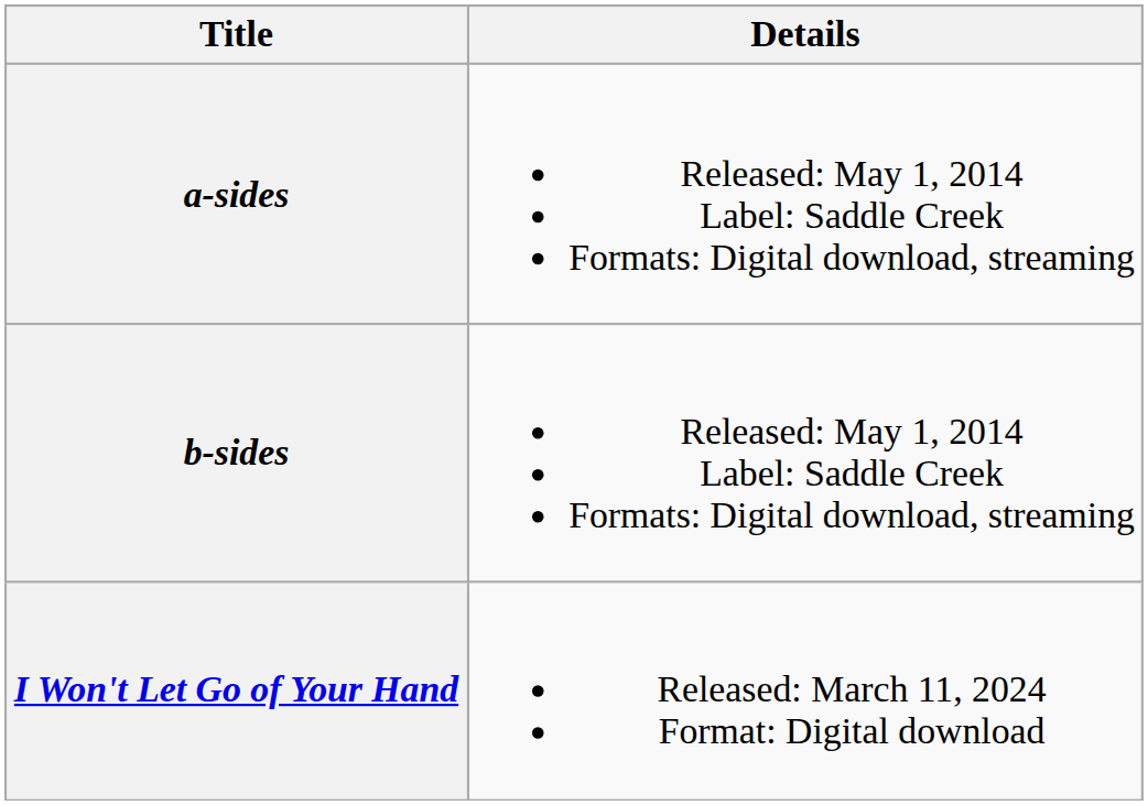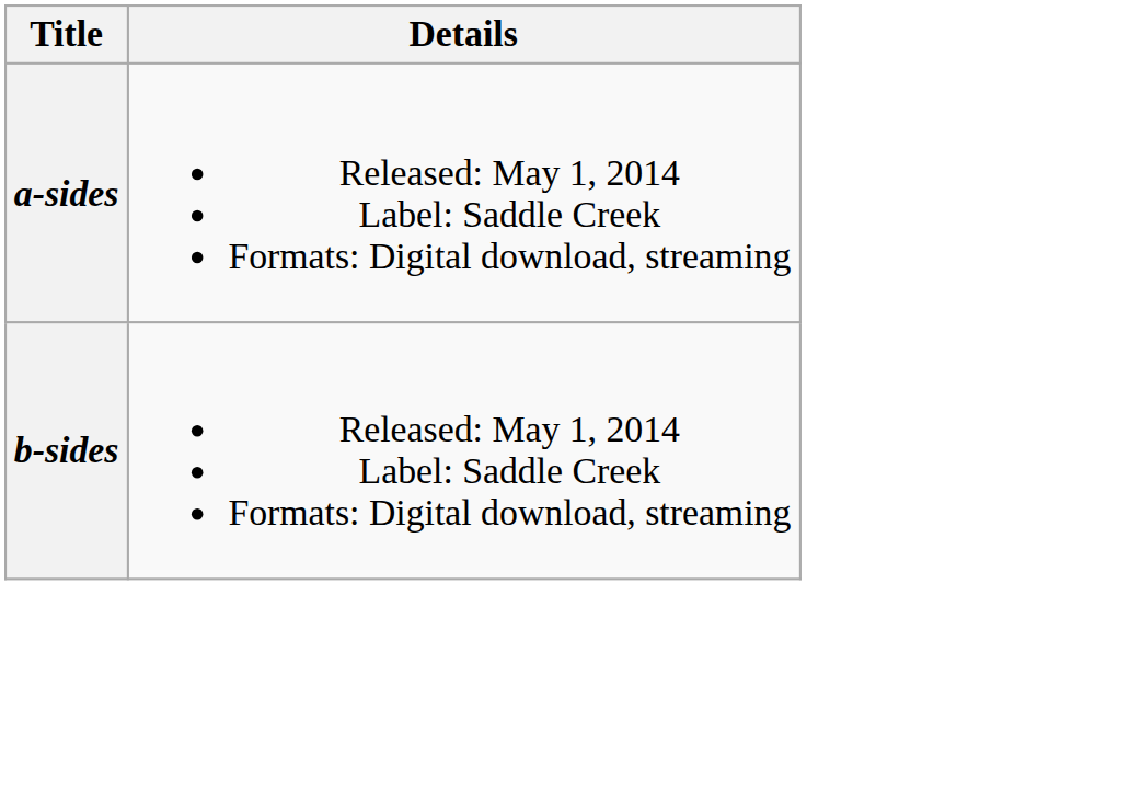- row: I Won't Let Go of Your Hand | Released: March 11, 2024 Format: Digital download
